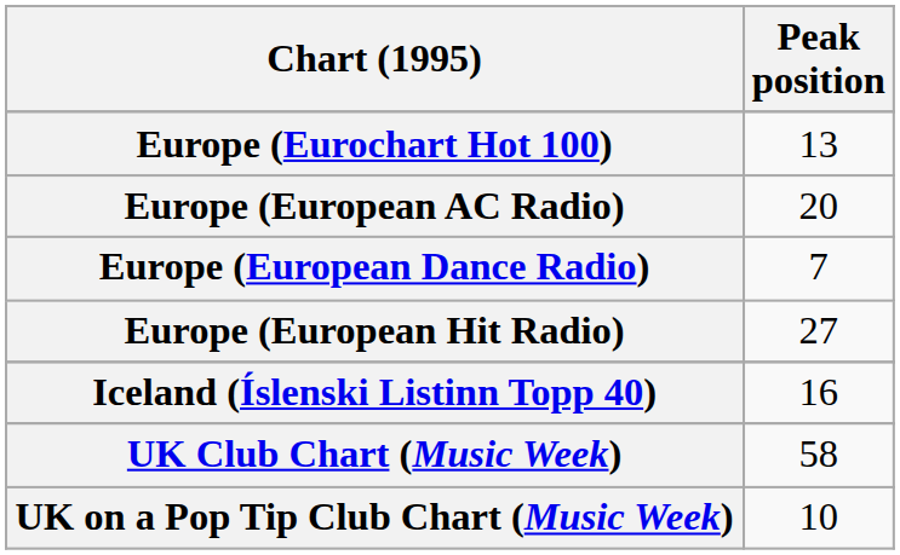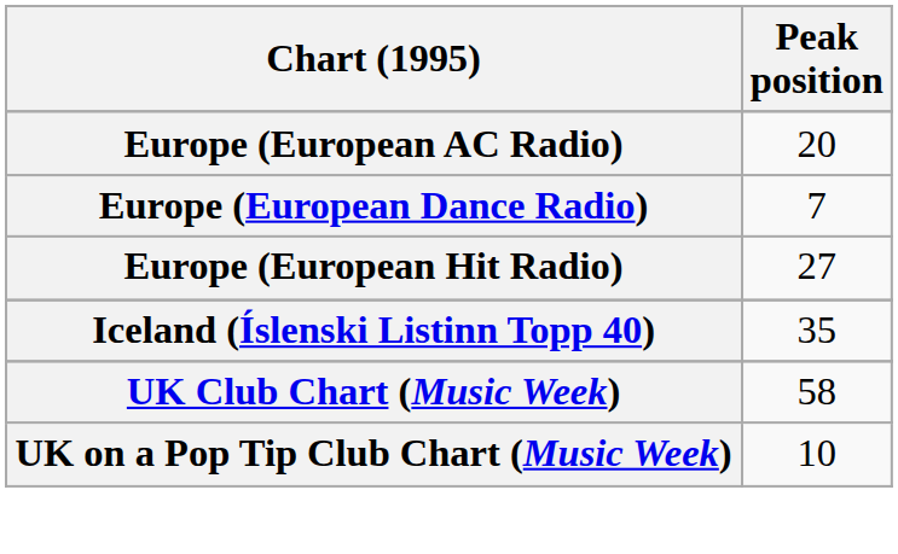- row: Europe (Eurochart Hot 100) | 13
Iceland (Íslenski Listinn Topp 40) | Peak position: 16 -> 35
